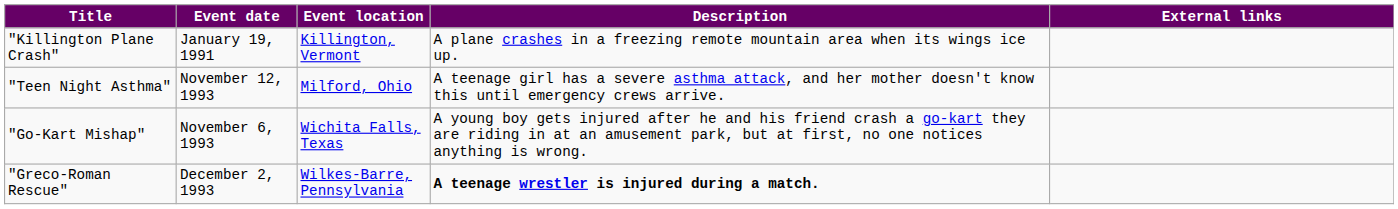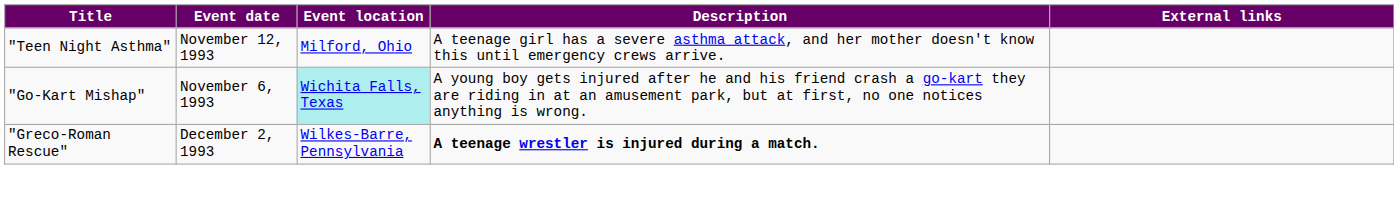- row: "Killington Plane Crash" | January 19, 1991 | Killington, Vermont | A plane crashes in a freezing remote mountain area when its wings ice up.
"Go-Kart Mishap" | Event location: no background -> paleturquoise background
